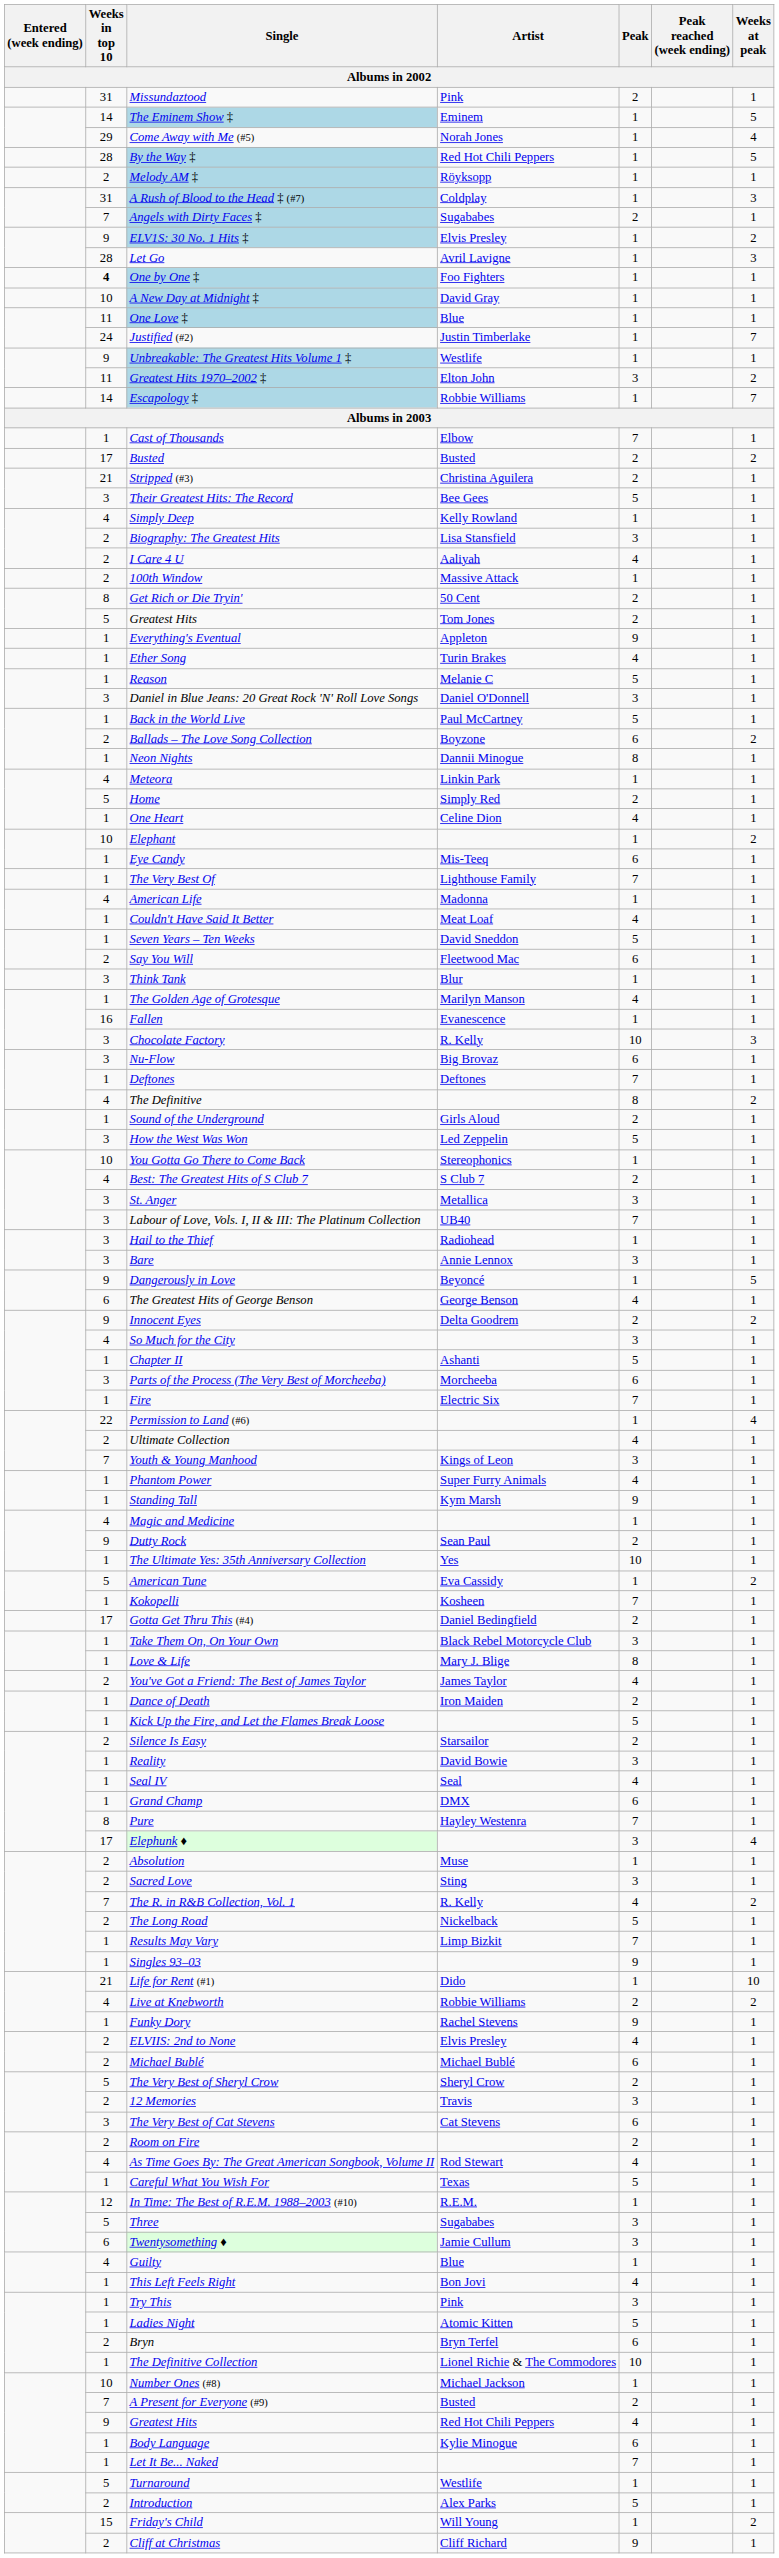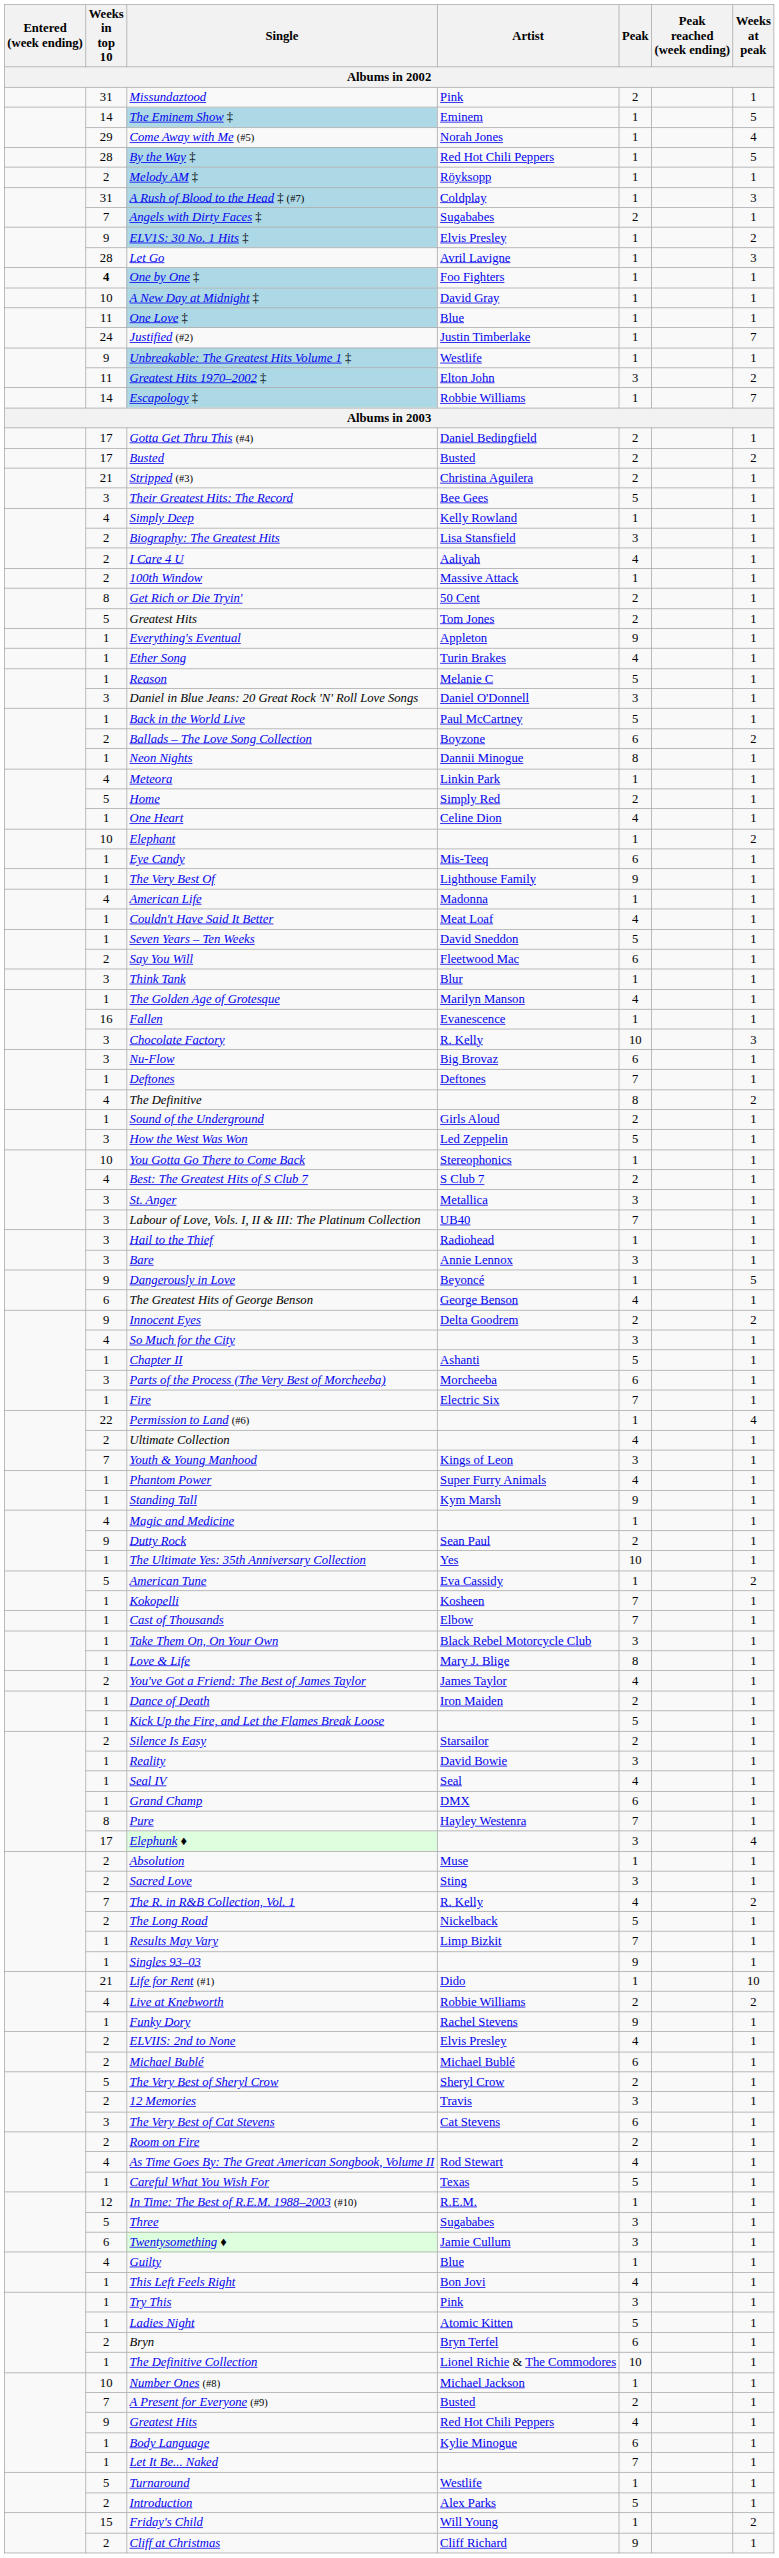rows swapped: Gotta Get Thru This (#4) <-> Cast of Thousands
The Very Best Of | Peak: 7 -> 9
